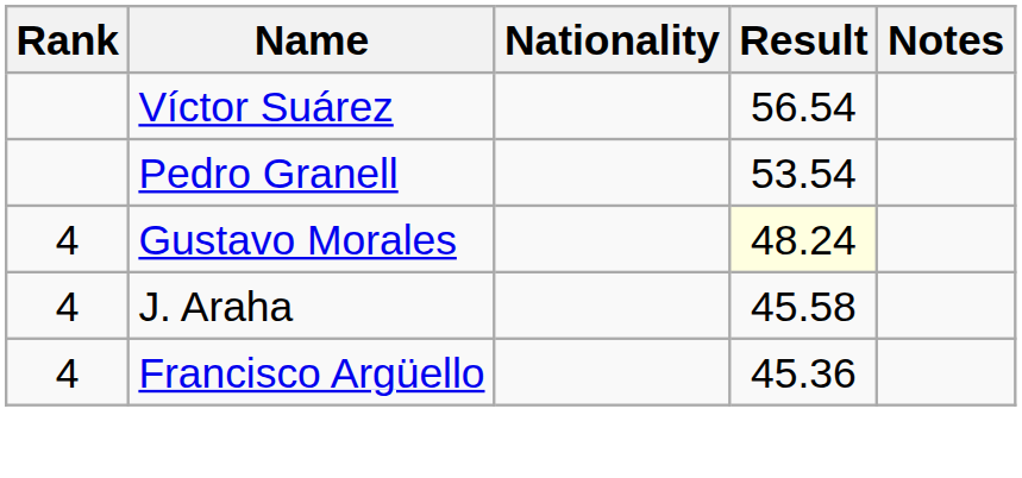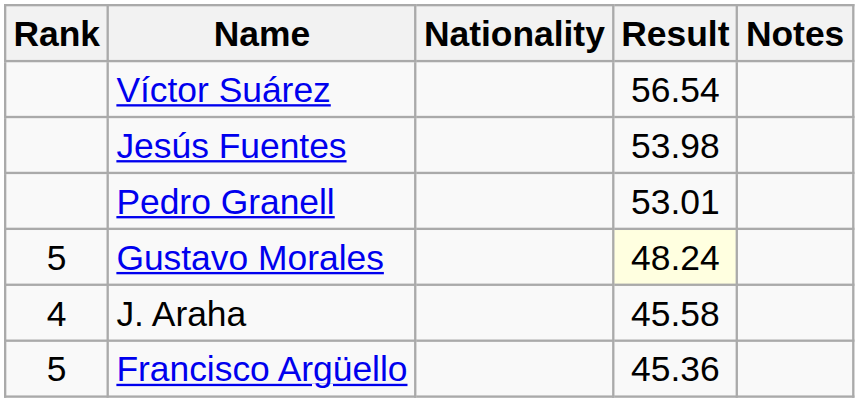+ row: Jesús Fuentes | 53.98
Pedro Granell | Result: 53.54 -> 53.01
Gustavo Morales | Rank: 4 -> 5
Francisco Argüello | Rank: 4 -> 5
